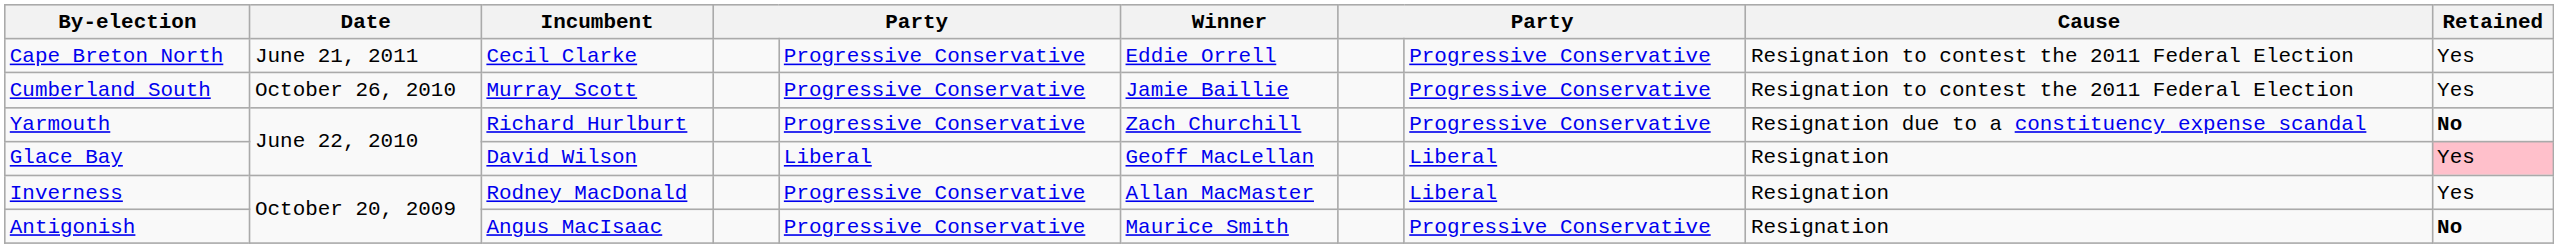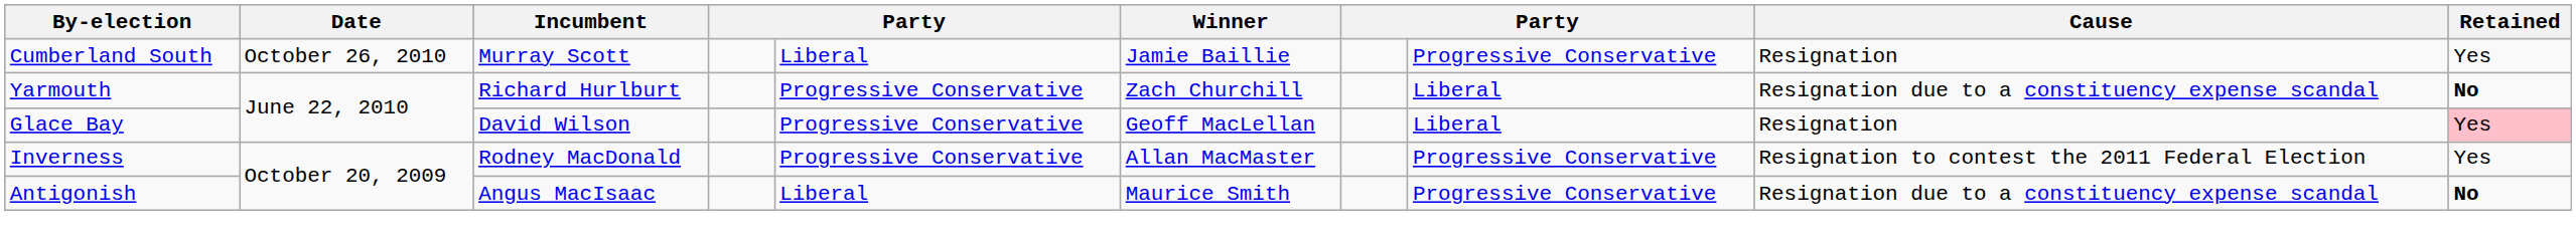- row: Cape Breton North | June 21, 2011 | Cecil Clarke | Progressive Conservative | Eddie Orrell | Progressive Conservative | Resignation to contest the 2011 Federal Election | Yes
Cumberland South | column 5: Progressive Conservative -> Liberal
Cumberland South | Cause: Resignation to contest the 2011 Federal Election -> Resignation
Yarmouth | column 8: Progressive Conservative -> Liberal
Glace Bay | column 5: Liberal -> Progressive Conservative
Inverness | column 8: Liberal -> Progressive Conservative
Inverness | Cause: Resignation -> Resignation to contest the 2011 Federal Election
Antigonish | column 5: Progressive Conservative -> Liberal
Antigonish | Cause: Resignation -> Resignation due to a constituency expense scandal
